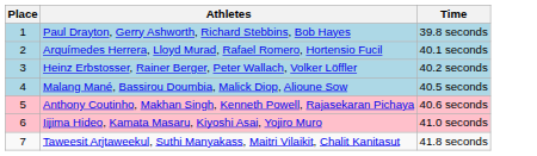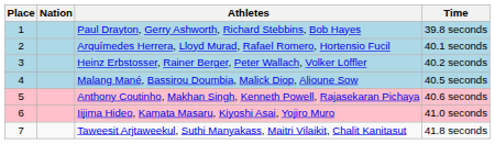+ column: Nation
